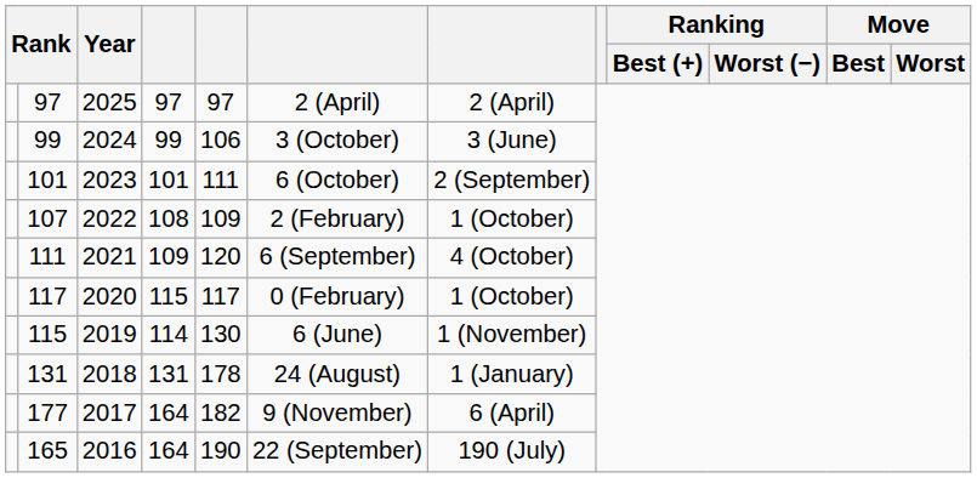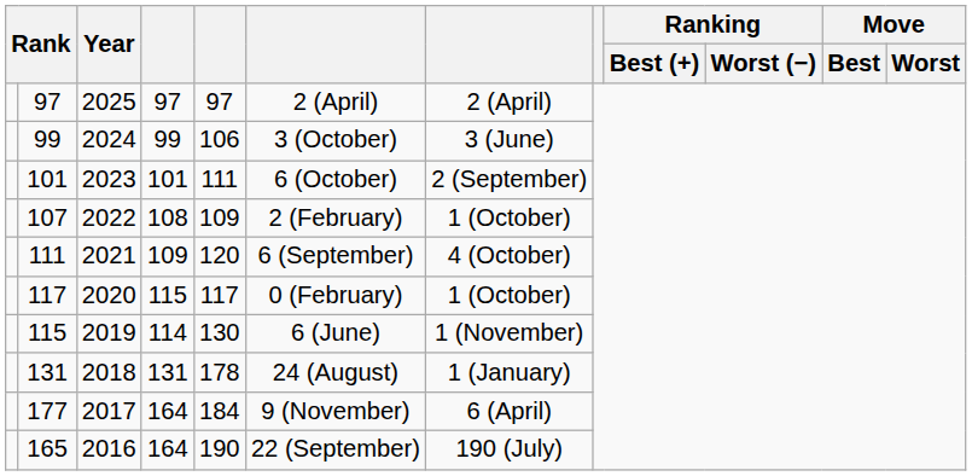177 | column 5: 182 -> 184
